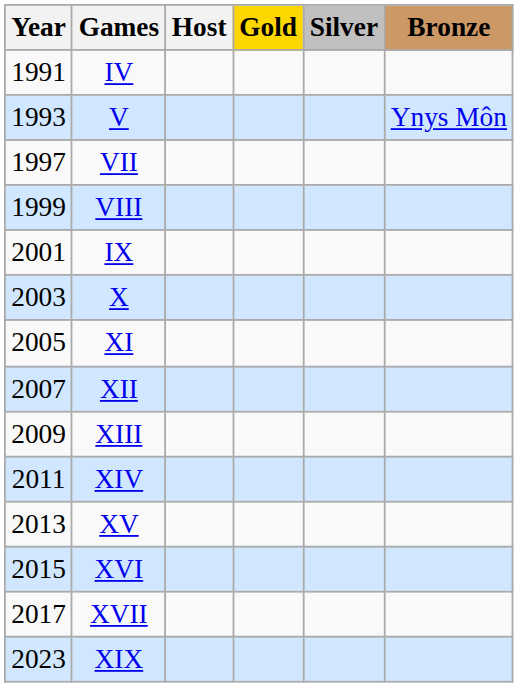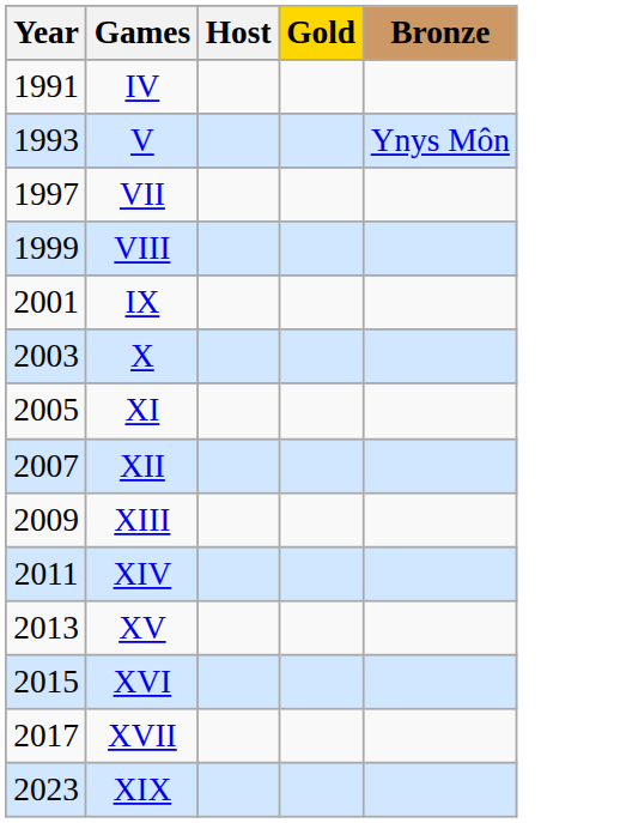- column: Silver
